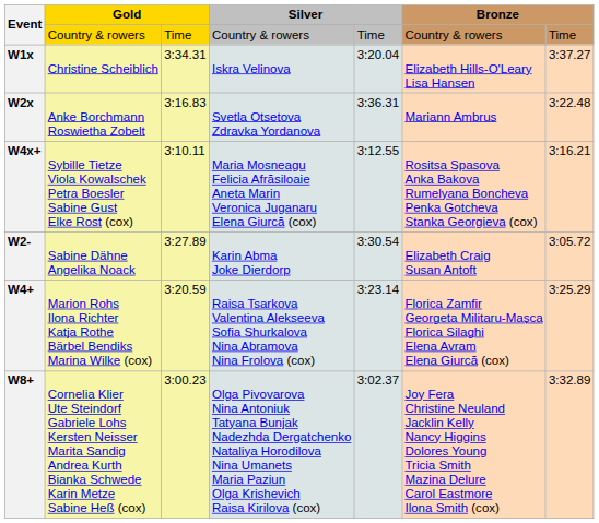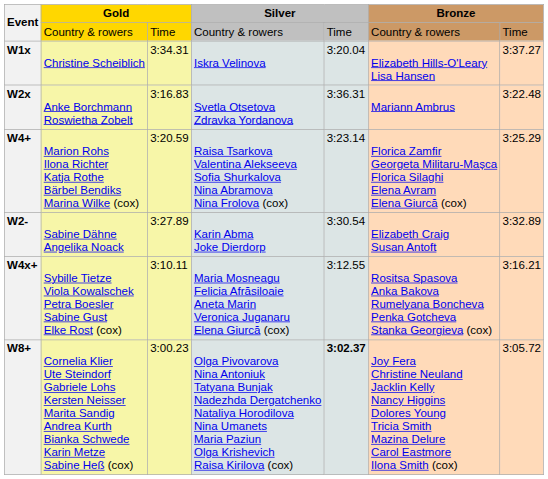rows swapped: W4x+ <-> W4+
W2- | column 7: 3:05.72 -> 3:32.89
W8+ | column 5: normal -> bold
W8+ | column 7: 3:32.89 -> 3:05.72
